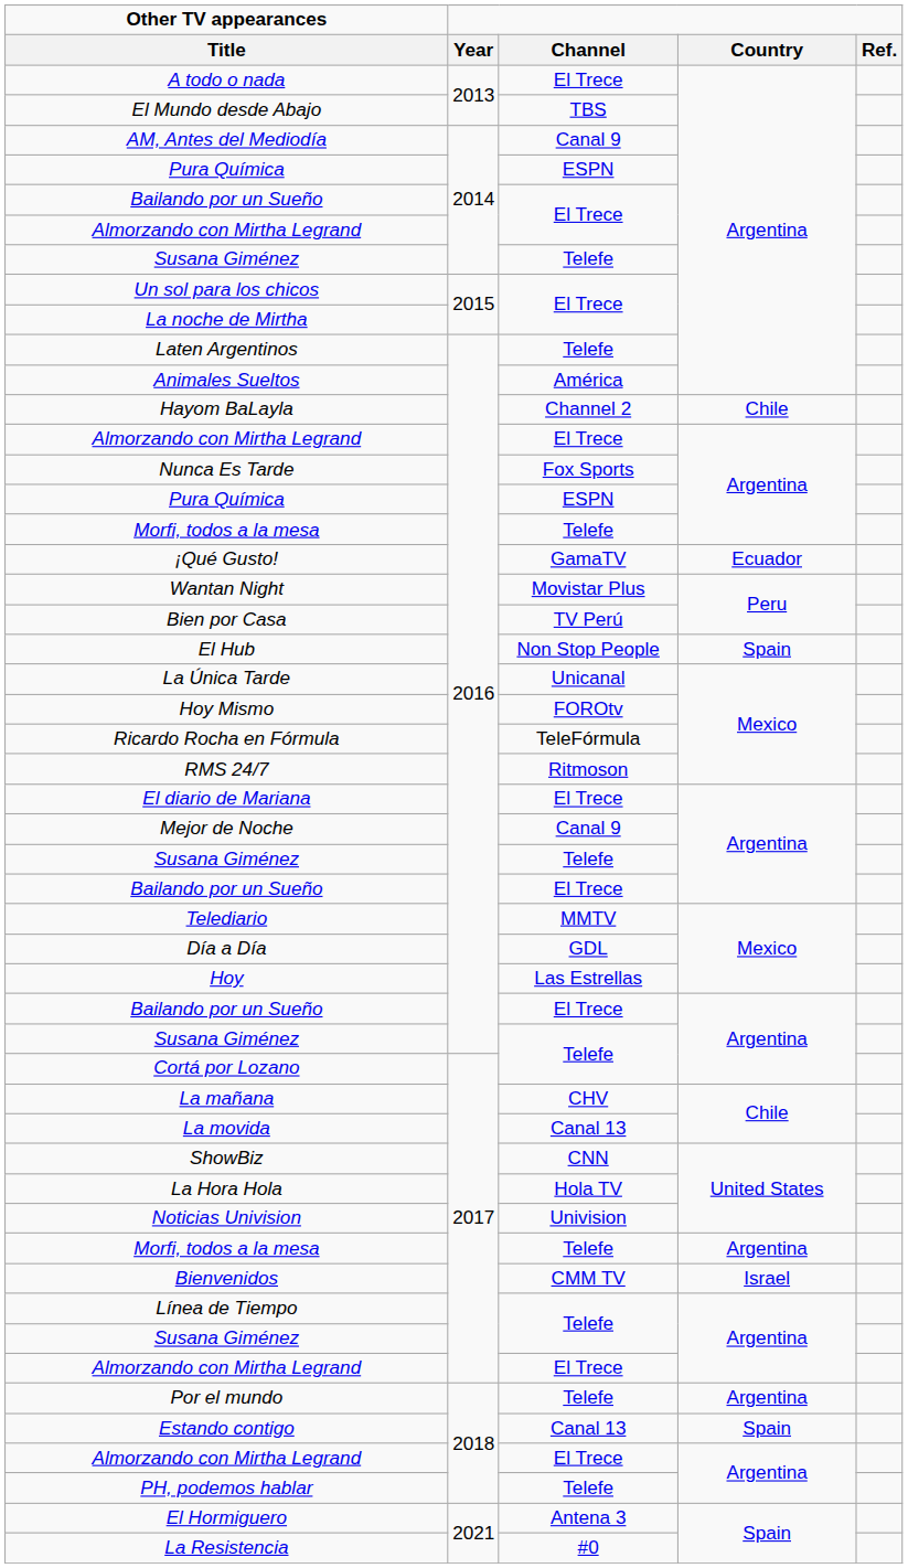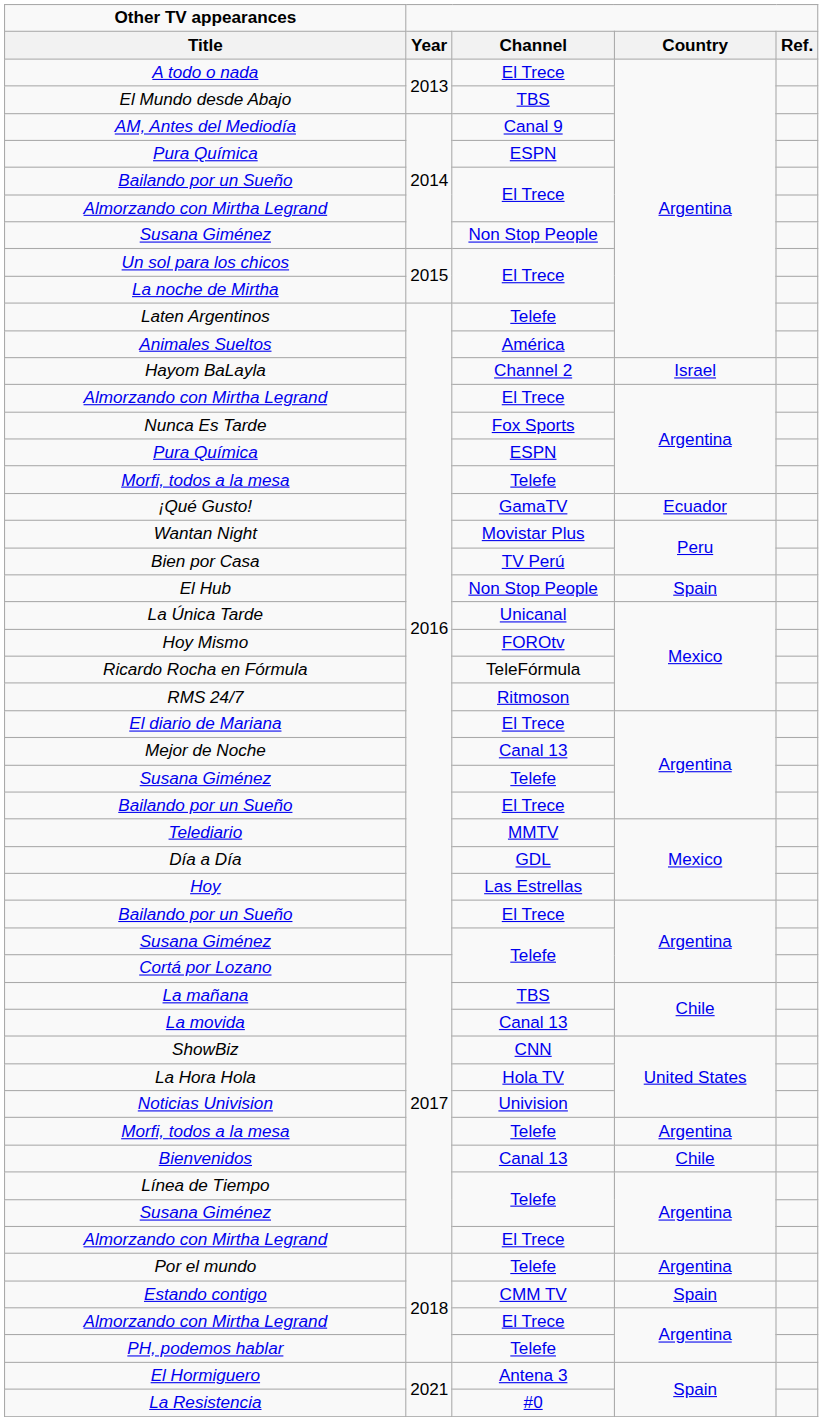Susana Giménez / 2014 | Channel: Telefe -> Non Stop People
Hayom BaLayla | Country: Chile -> Israel
Mejor de Noche | Channel: Canal 9 -> Canal 13
La mañana | Channel: CHV -> TBS
Bienvenidos | Channel: CMM TV -> Canal 13
Bienvenidos | Country: Israel -> Chile
Estando contigo | Channel: Canal 13 -> CMM TV
